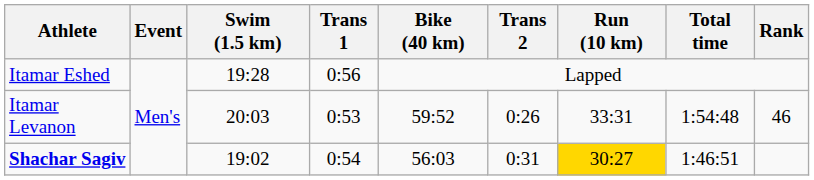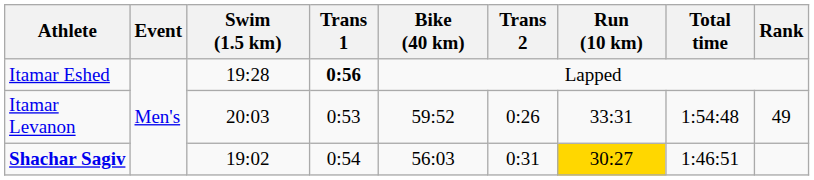Itamar Eshed | Trans 1: normal -> bold
Itamar Levanon | Rank: 46 -> 49
